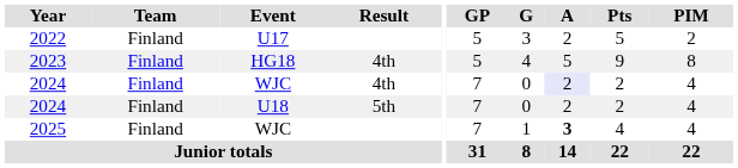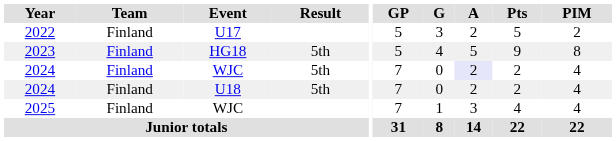2023 | Result: 4th -> 5th
2024 / WJC | Result: 4th -> 5th
2025 | A: bold -> normal
